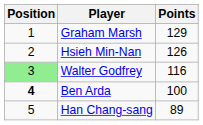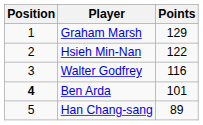Hsieh Min-Nan | Points: 126 -> 122
Walter Godfrey | Position: lightgreen background -> no background
Ben Arda | Points: 100 -> 101
